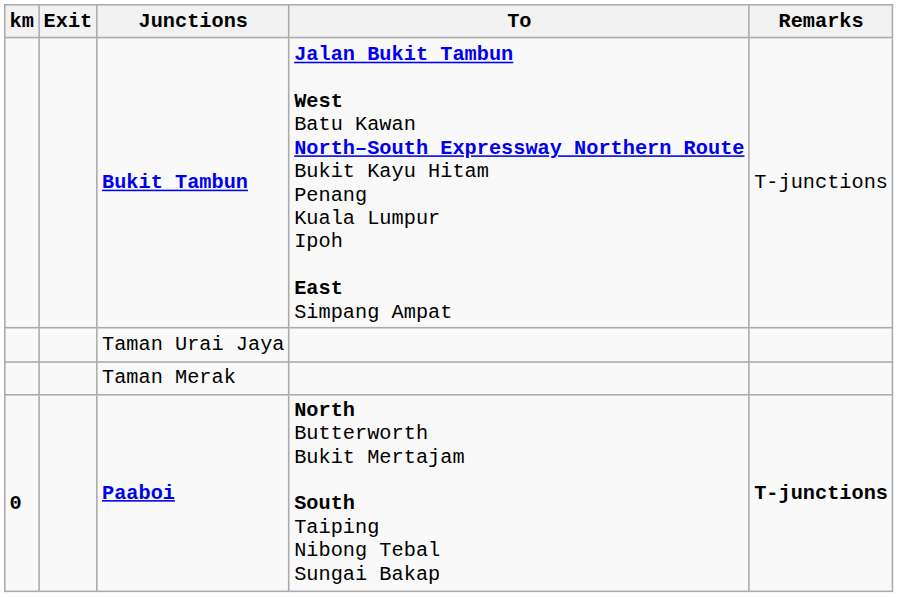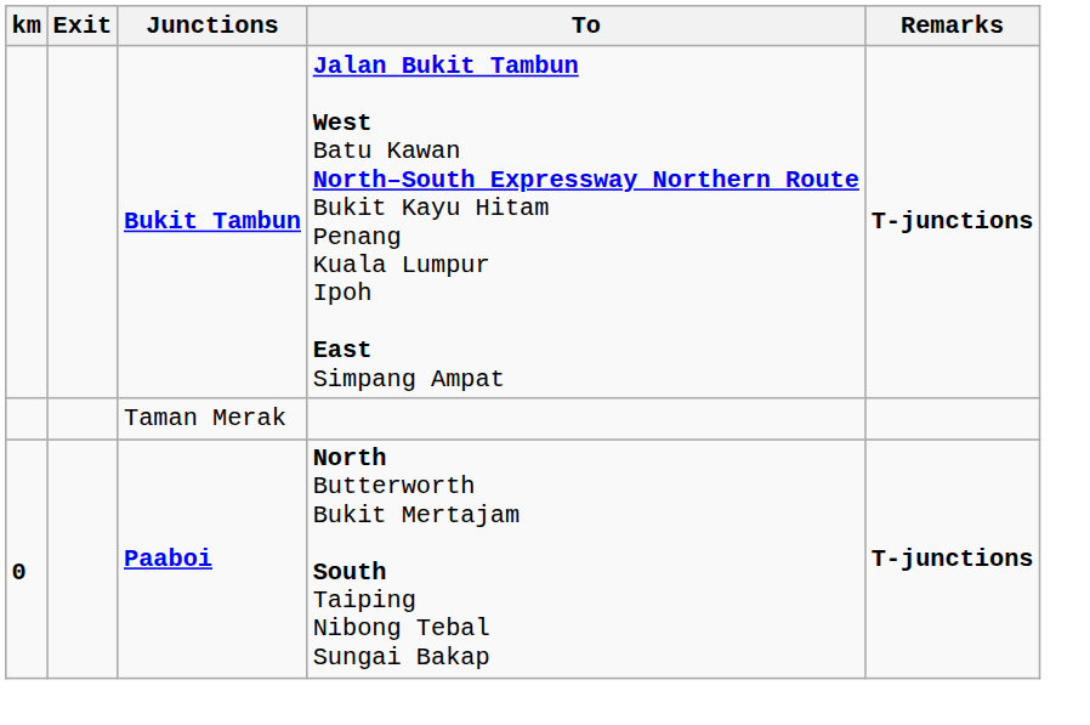Bukit Tambun | Remarks: normal -> bold
- row: Taman Urai Jaya
